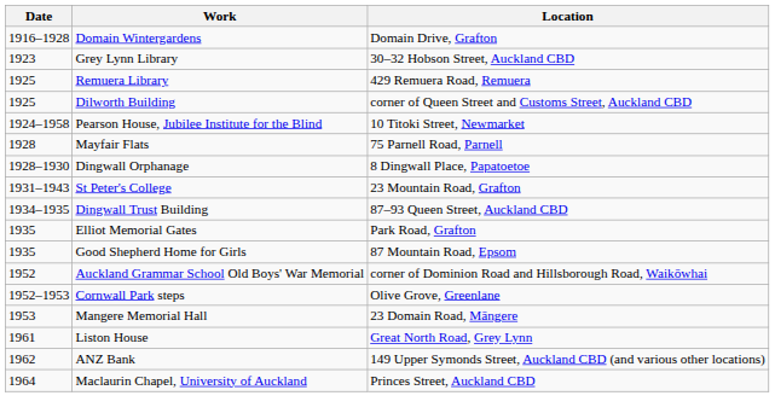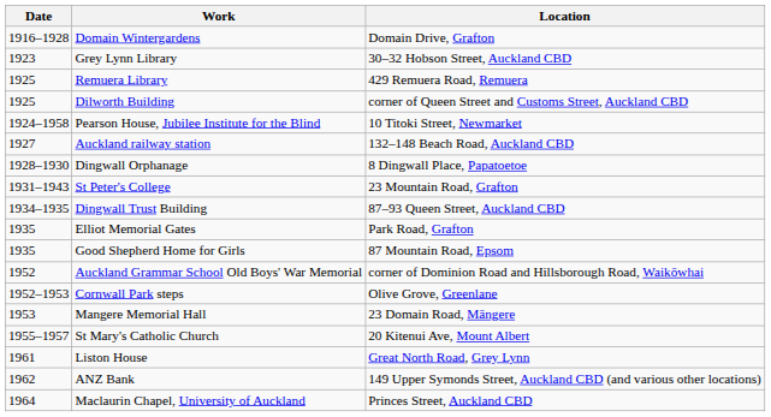+ row: 1927 | Auckland railway station | 132–148 Beach Road, Auckland CBD
- row: 1928 | Mayfair Flats | 75 Parnell Road, Parnell
+ row: 1955–1957 | St Mary's Catholic Church | 20 Kitenui Ave, Mount Albert
